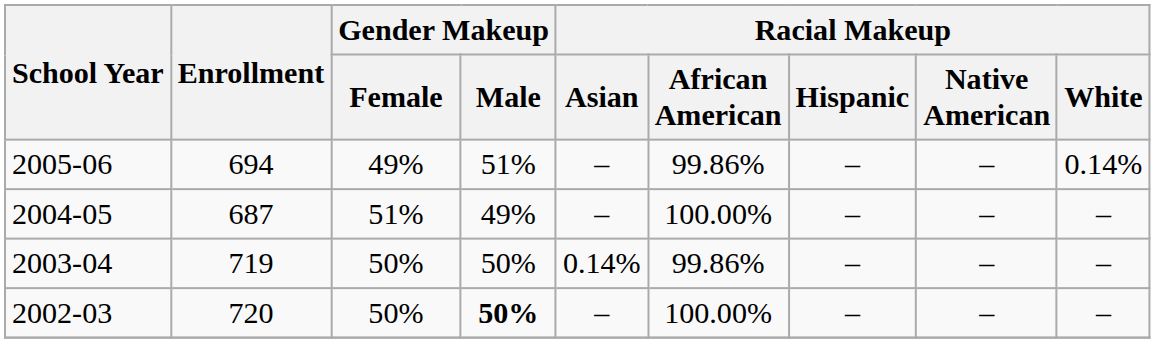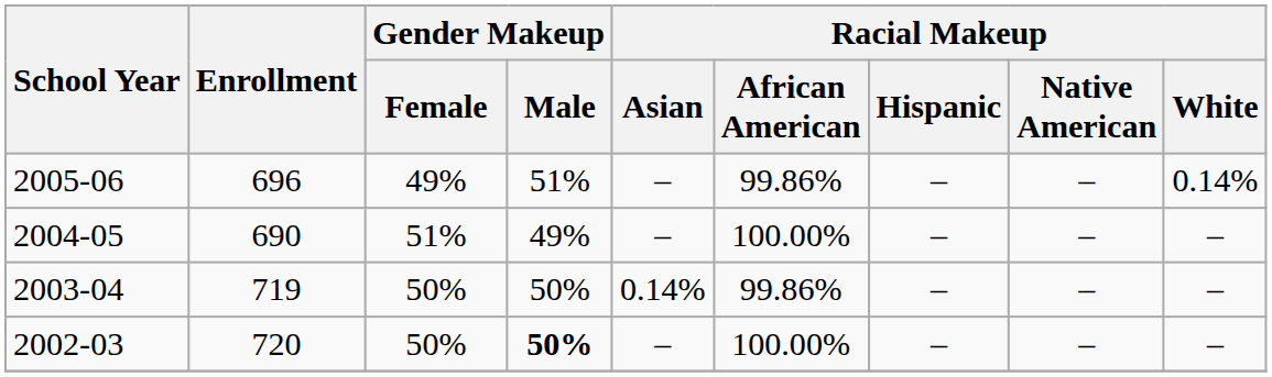2005-06 | Enrollment: 694 -> 696
2004-05 | Enrollment: 687 -> 690
